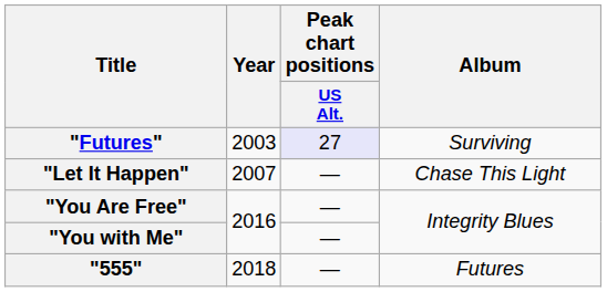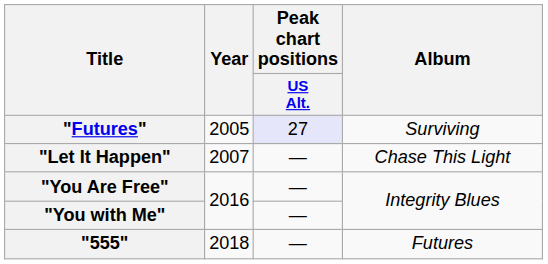"Futures" | Year: 2003 -> 2005
